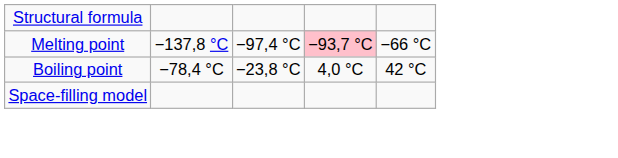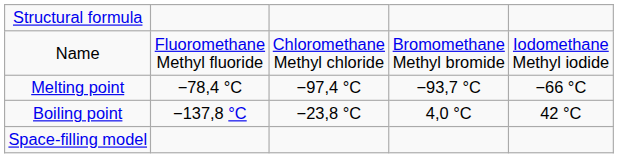+ row: Name | Fluoromethane Methyl fluoride | Chloromethane Methyl chloride | Bromomethane Methyl bromide | Iodomethane Methyl iodide
Melting point | column 2: −137,8 °C -> −78,4 °C
Melting point | column 4: pink background -> no background
Boiling point | column 2: −78,4 °C -> −137,8 °C
